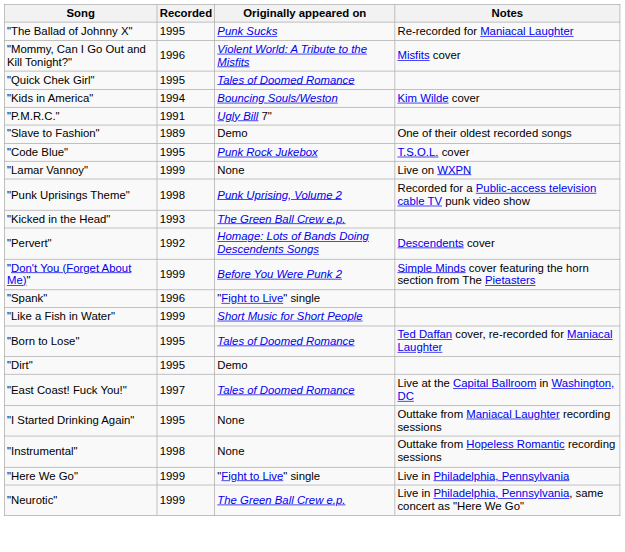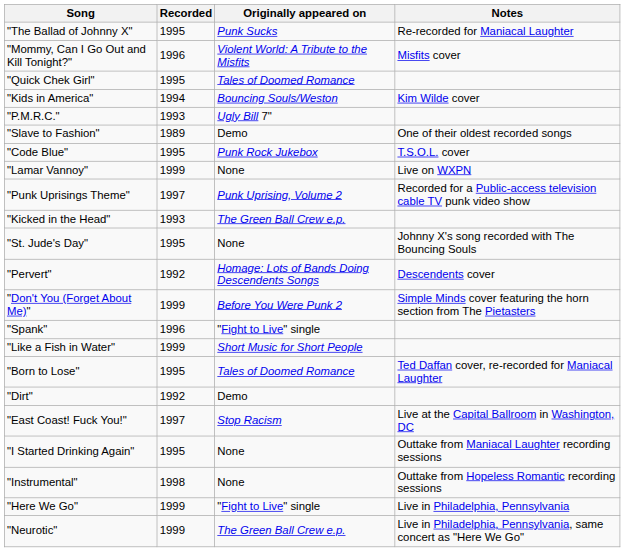"P.M.R.C." | Recorded: 1991 -> 1993
"Punk Uprisings Theme" | Recorded: 1998 -> 1997
+ row: "St. Jude's Day" | 1995 | None | Johnny X's song recorded with The Bouncing Souls
"Dirt" | Recorded: 1995 -> 1992
"East Coast! Fuck You!" | Originally appeared on: Tales of Doomed Romance -> Stop Racism
